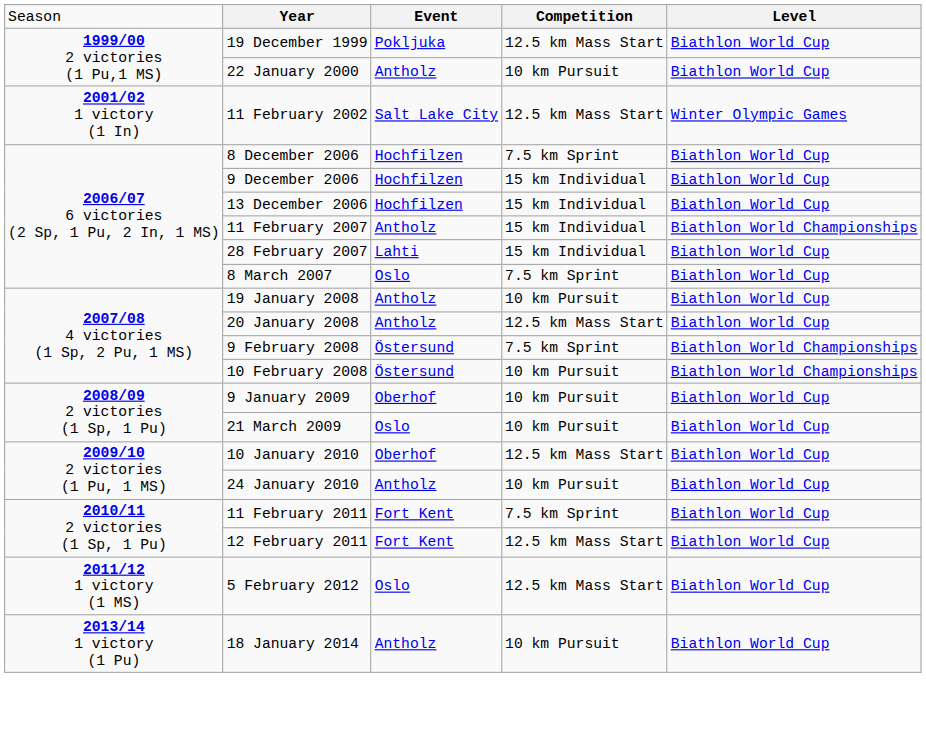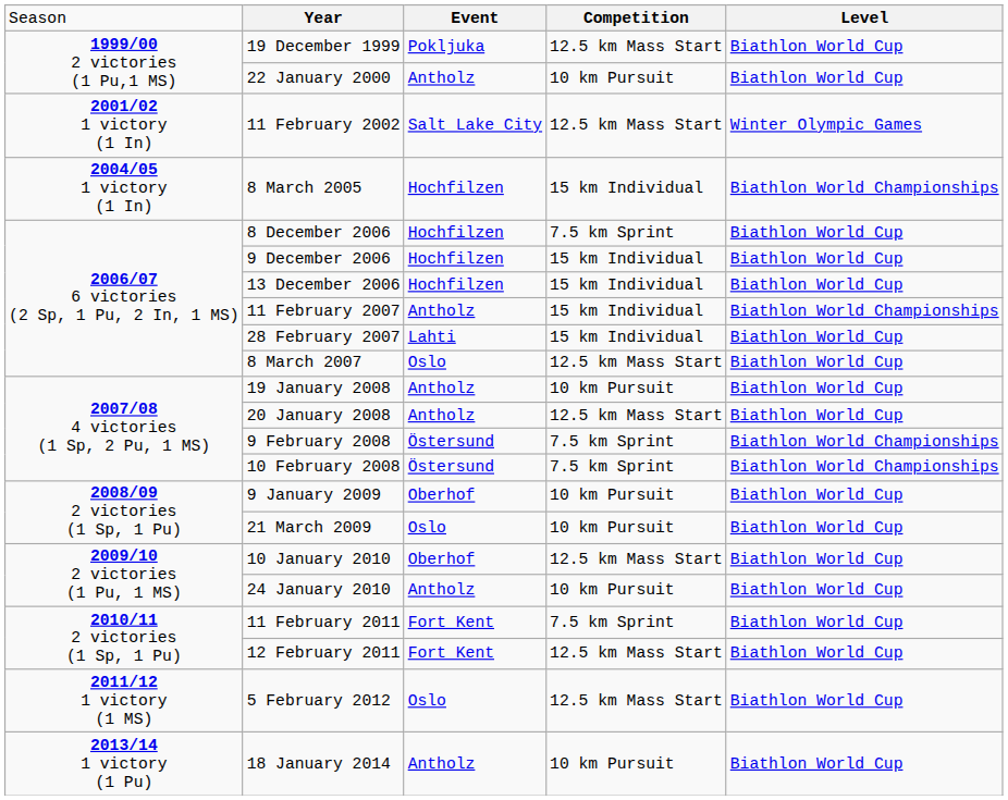+ row: 2004/05 1 victory (1 In) | 8 March 2005 | Hochfilzen | 15 km Individual | Biathlon World Championships
8 March 2007 | column 4: 7.5 km Sprint -> 12.5 km Mass Start
10 February 2008 | column 4: 10 km Pursuit -> 7.5 km Sprint
